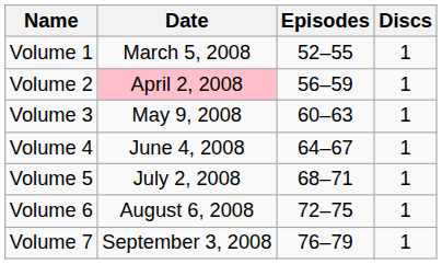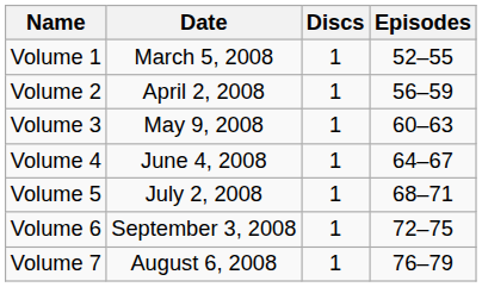columns swapped: Discs <-> Episodes
Volume 2 | Date: pink background -> no background
Volume 6 | Date: August 6, 2008 -> September 3, 2008
Volume 7 | Date: September 3, 2008 -> August 6, 2008
